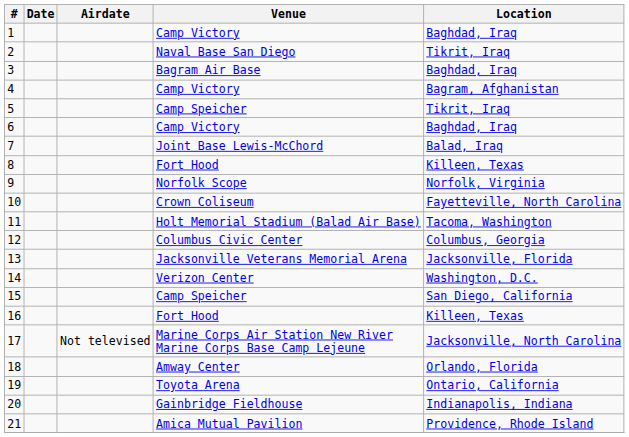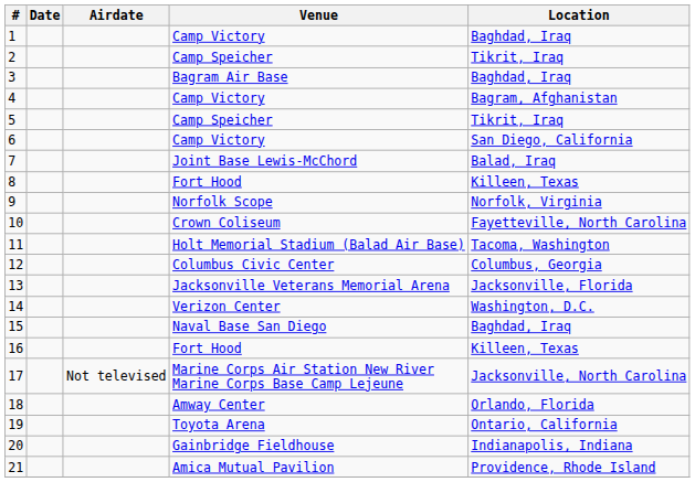2 | Venue: Naval Base San Diego -> Camp Speicher
6 | Location: Baghdad, Iraq -> San Diego, California
15 | Venue: Camp Speicher -> Naval Base San Diego
15 | Location: San Diego, California -> Baghdad, Iraq
